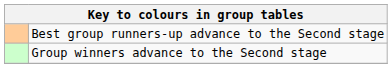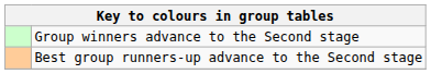rows swapped: Group winners advance to the Second stage <-> Best group runners-up advance to the Second stage
